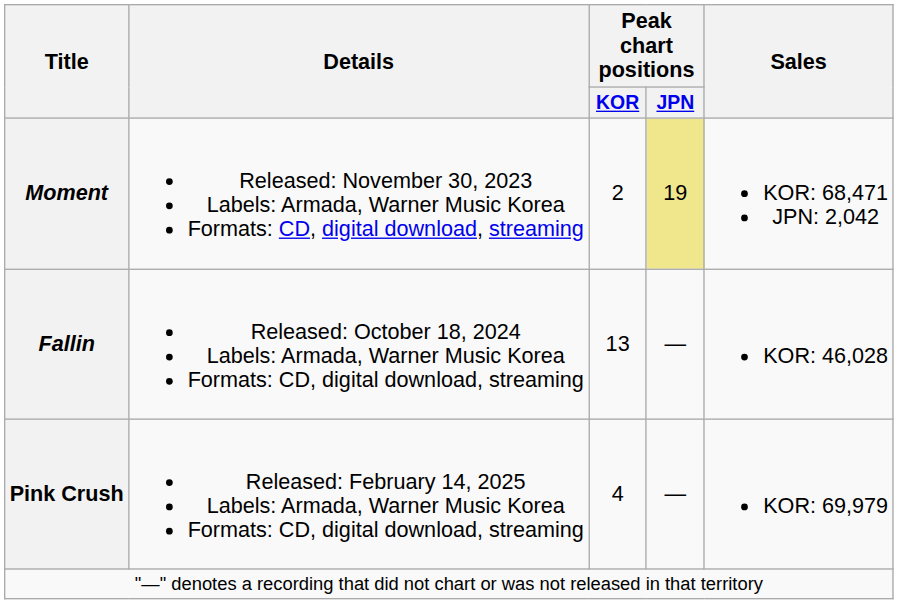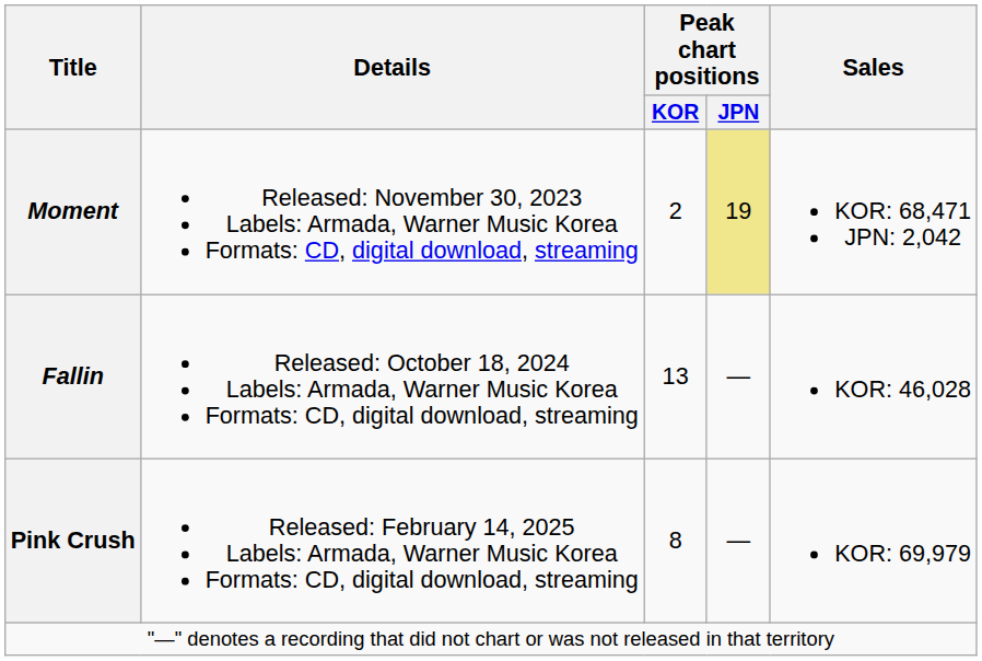Pink Crush | Peak chart positions / KOR: 4 -> 8
